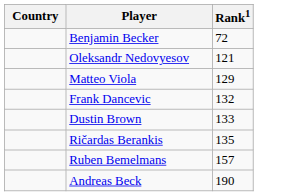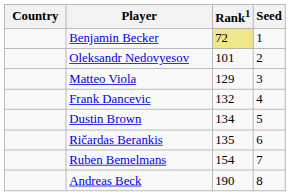+ column: Seed | 1 | 2 | 3 | 4 | 5 | 6 | 7 | 8
Benjamin Becker | Rank1: no background -> khaki background
Oleksandr Nedovyesov | Rank1: 121 -> 101
Dustin Brown | Rank1: 133 -> 134
Ruben Bemelmans | Rank1: 157 -> 154
